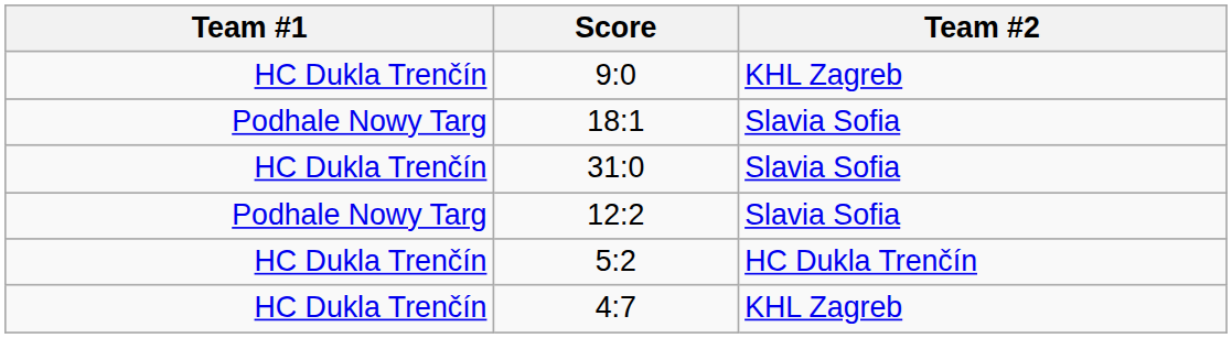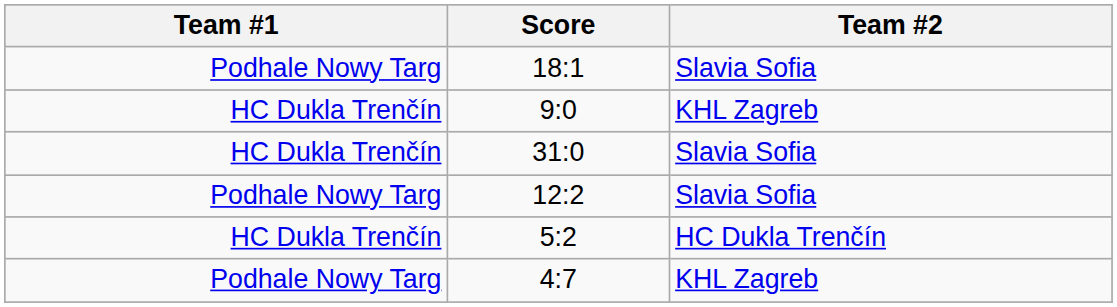rows swapped: 9:0 <-> 18:1
4:7 | Team #1: HC Dukla Trenčín -> Podhale Nowy Targ
